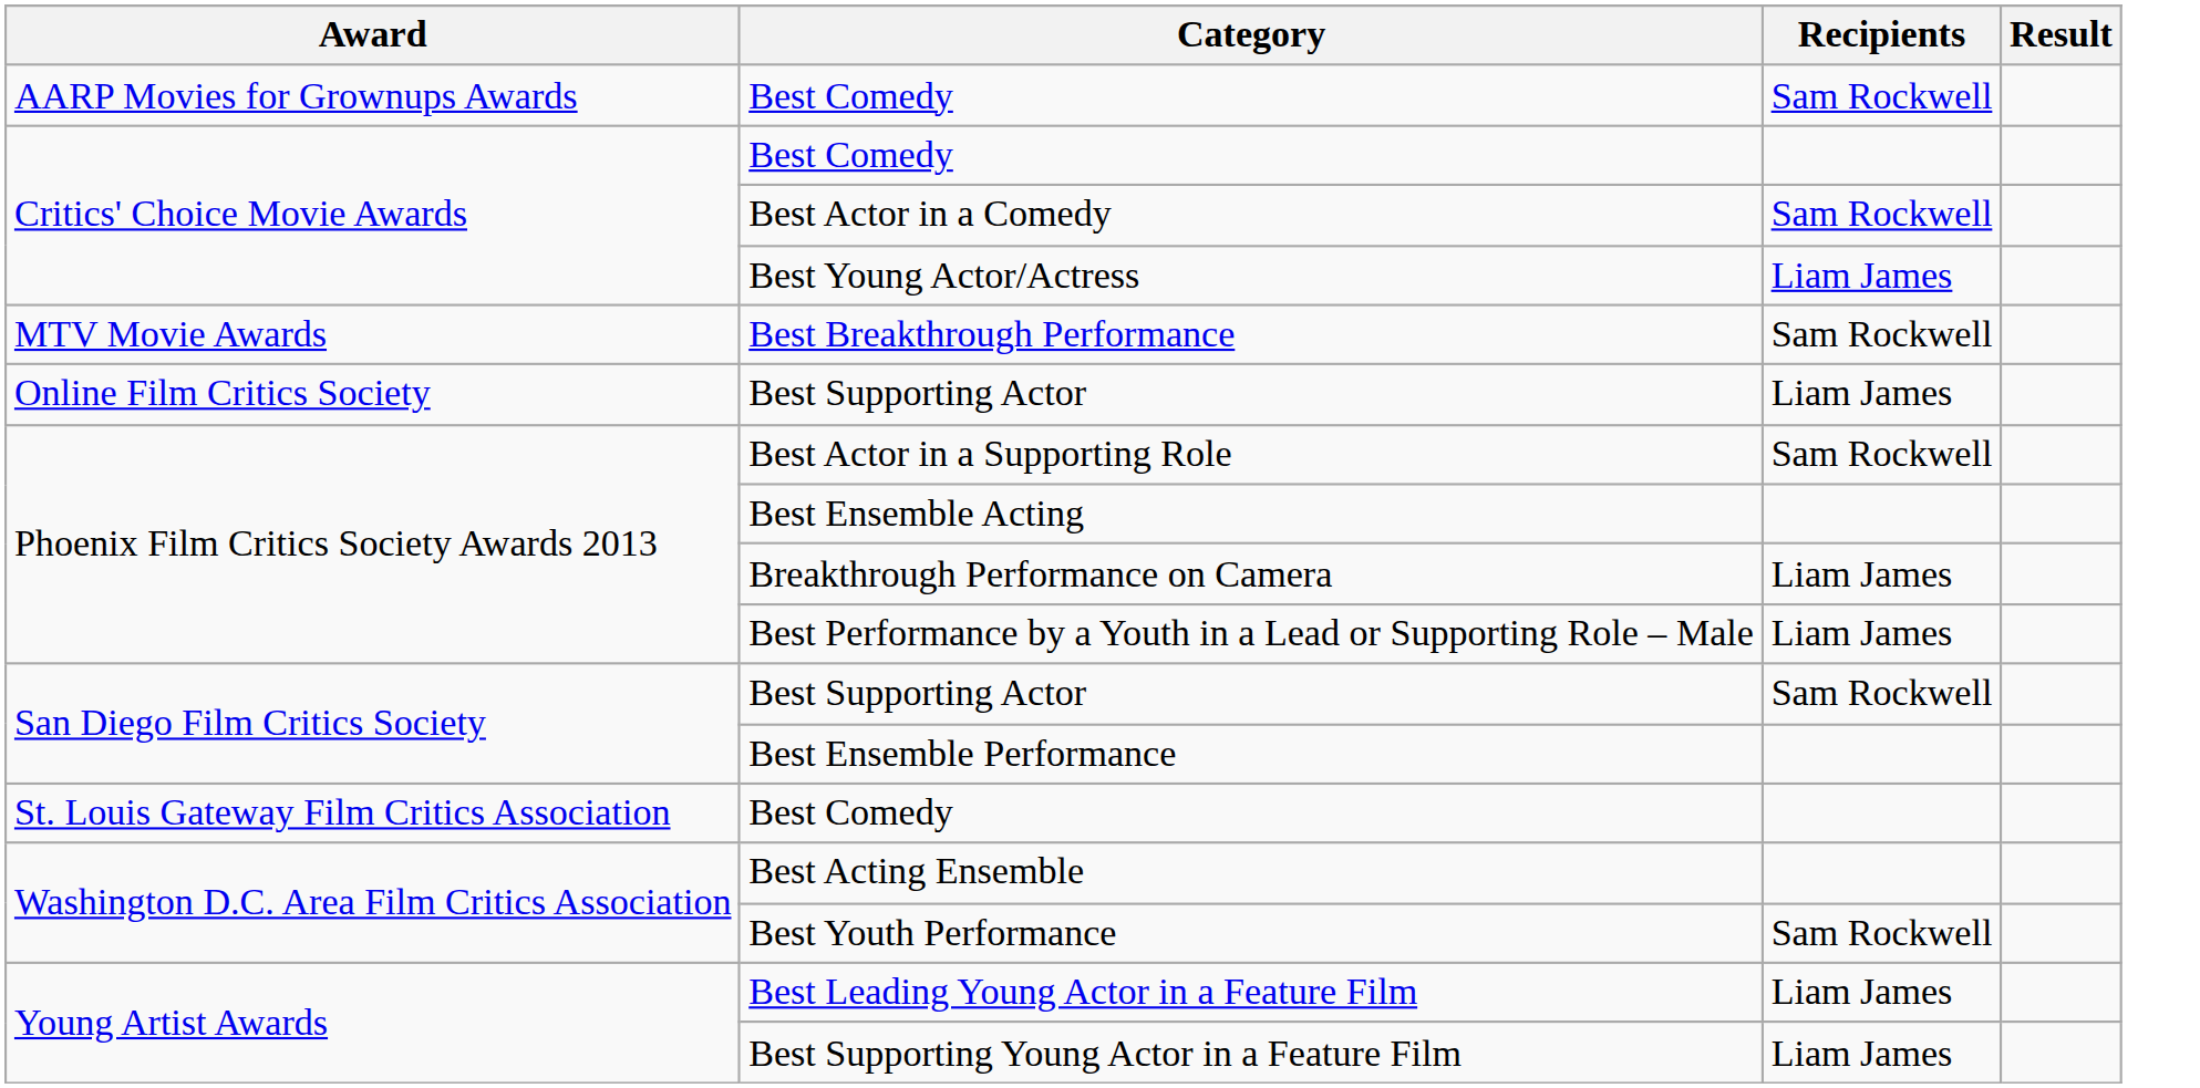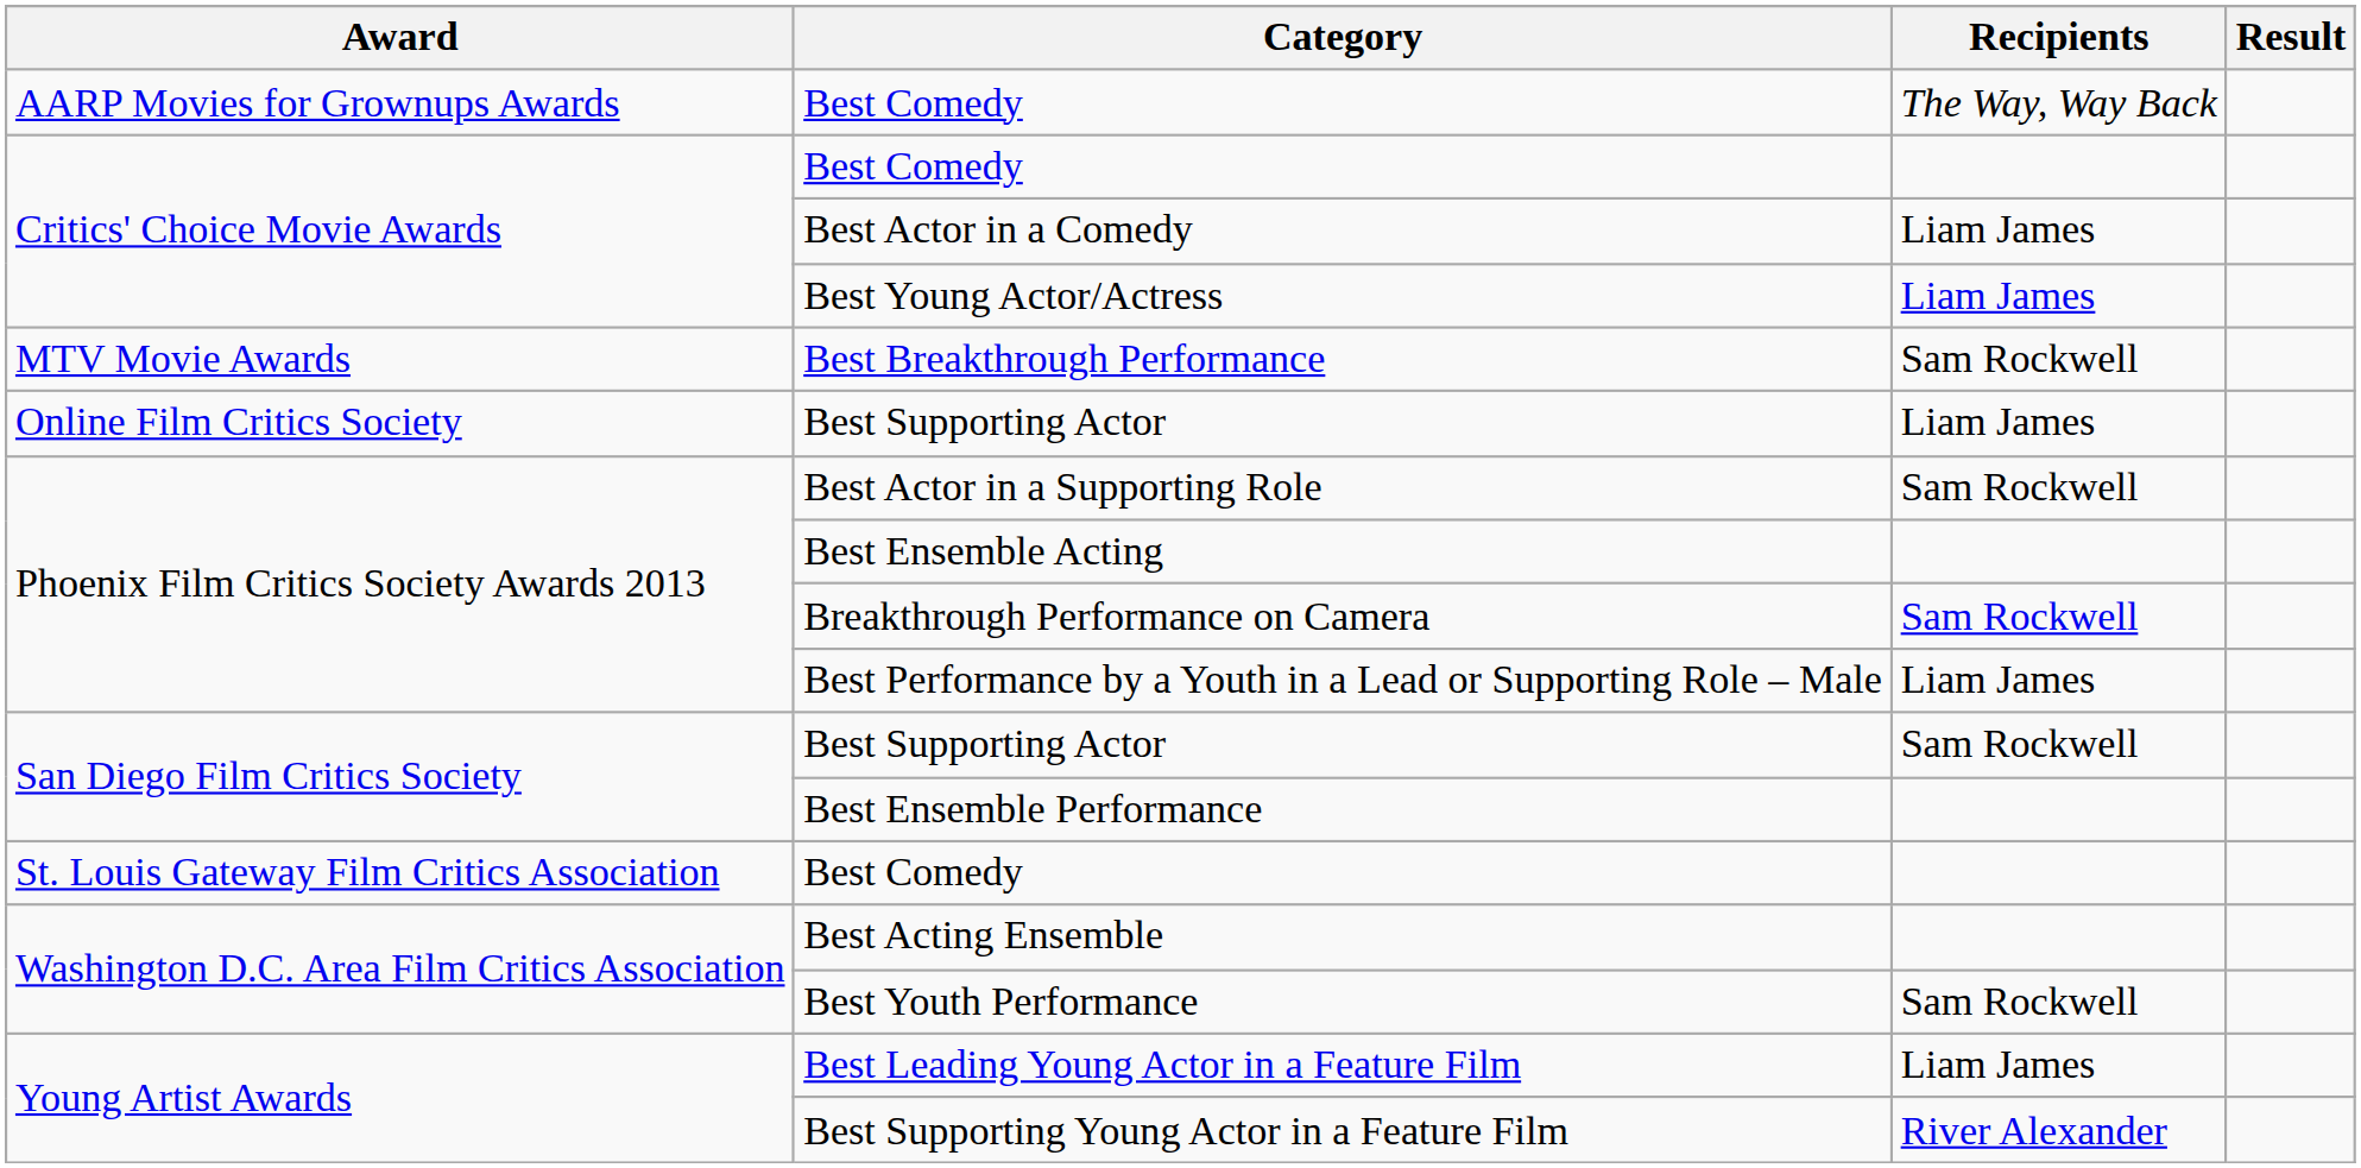AARP Movies for Grownups Awards / Best Comedy | Recipients: Sam Rockwell -> The Way, Way Back
Best Actor in a Comedy | Recipients: Sam Rockwell -> Liam James
Breakthrough Performance on Camera | Recipients: Liam James -> Sam Rockwell
Best Supporting Young Actor in a Feature Film | Recipients: Liam James -> River Alexander
